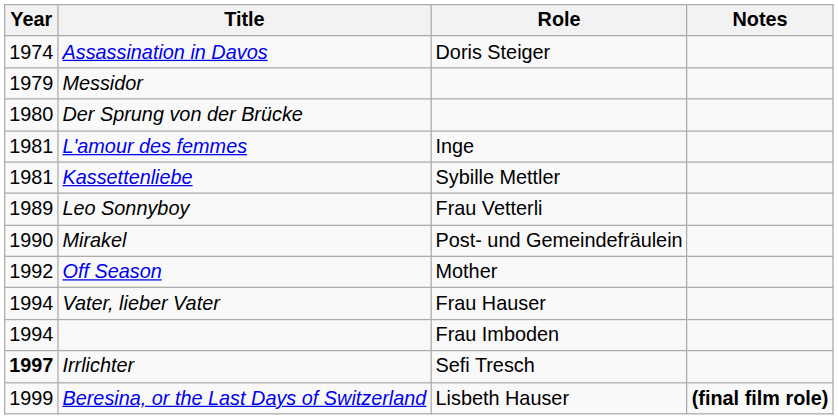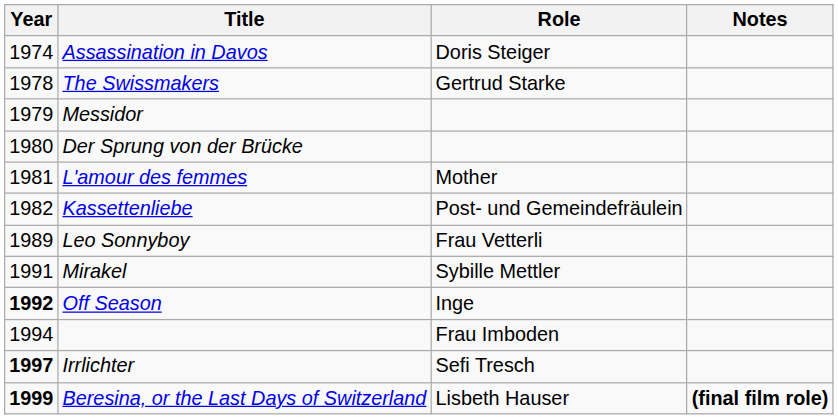+ row: 1978 | The Swissmakers | Gertrud Starke
L'amour des femmes | Role: Inge -> Mother
Kassettenliebe | Year: 1981 -> 1982
Kassettenliebe | Role: Sybille Mettler -> Post- und Gemeindefräulein
Mirakel | Year: 1990 -> 1991
Mirakel | Role: Post- und Gemeindefräulein -> Sybille Mettler
Off Season | Year: normal -> bold
Off Season | Role: Mother -> Inge
- row: 1994 | Vater, lieber Vater | Frau Hauser
Beresina, or the Last Days of Switzerland | Year: normal -> bold
